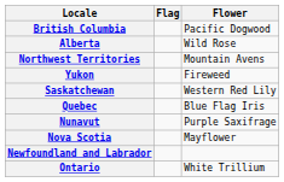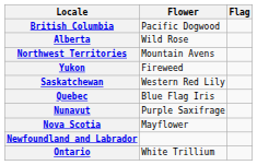columns swapped: Flag <-> Flower
